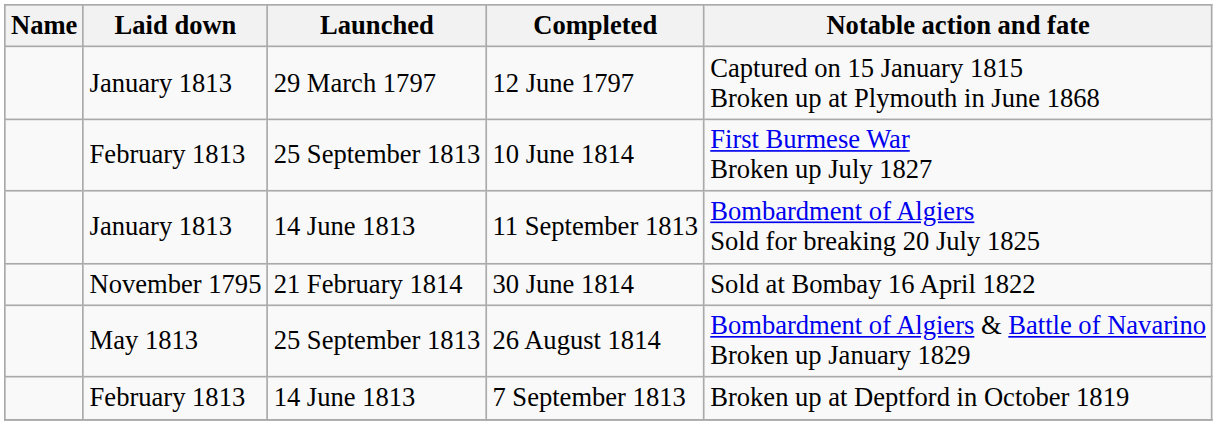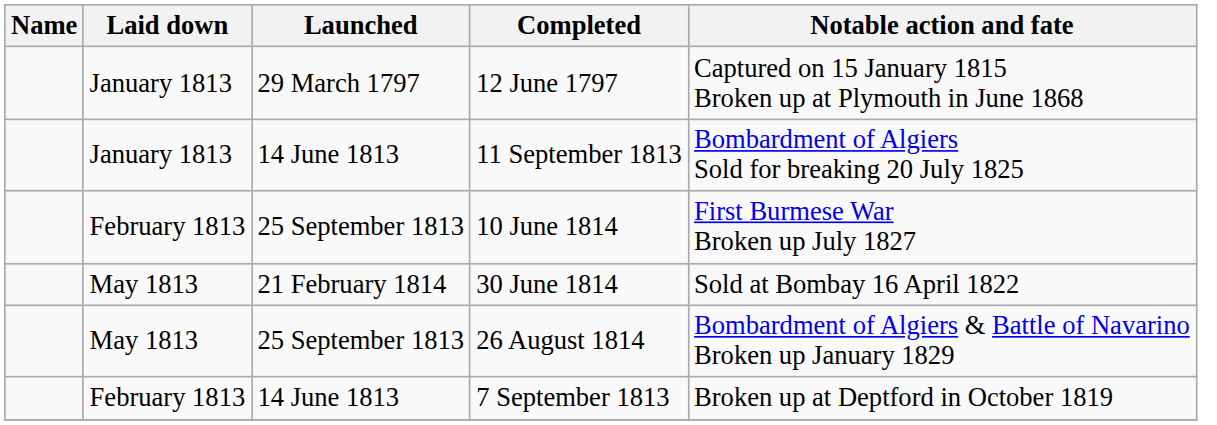rows swapped: 11 September 1813 <-> 10 June 1814
30 June 1814 | Laid down: November 1795 -> May 1813
